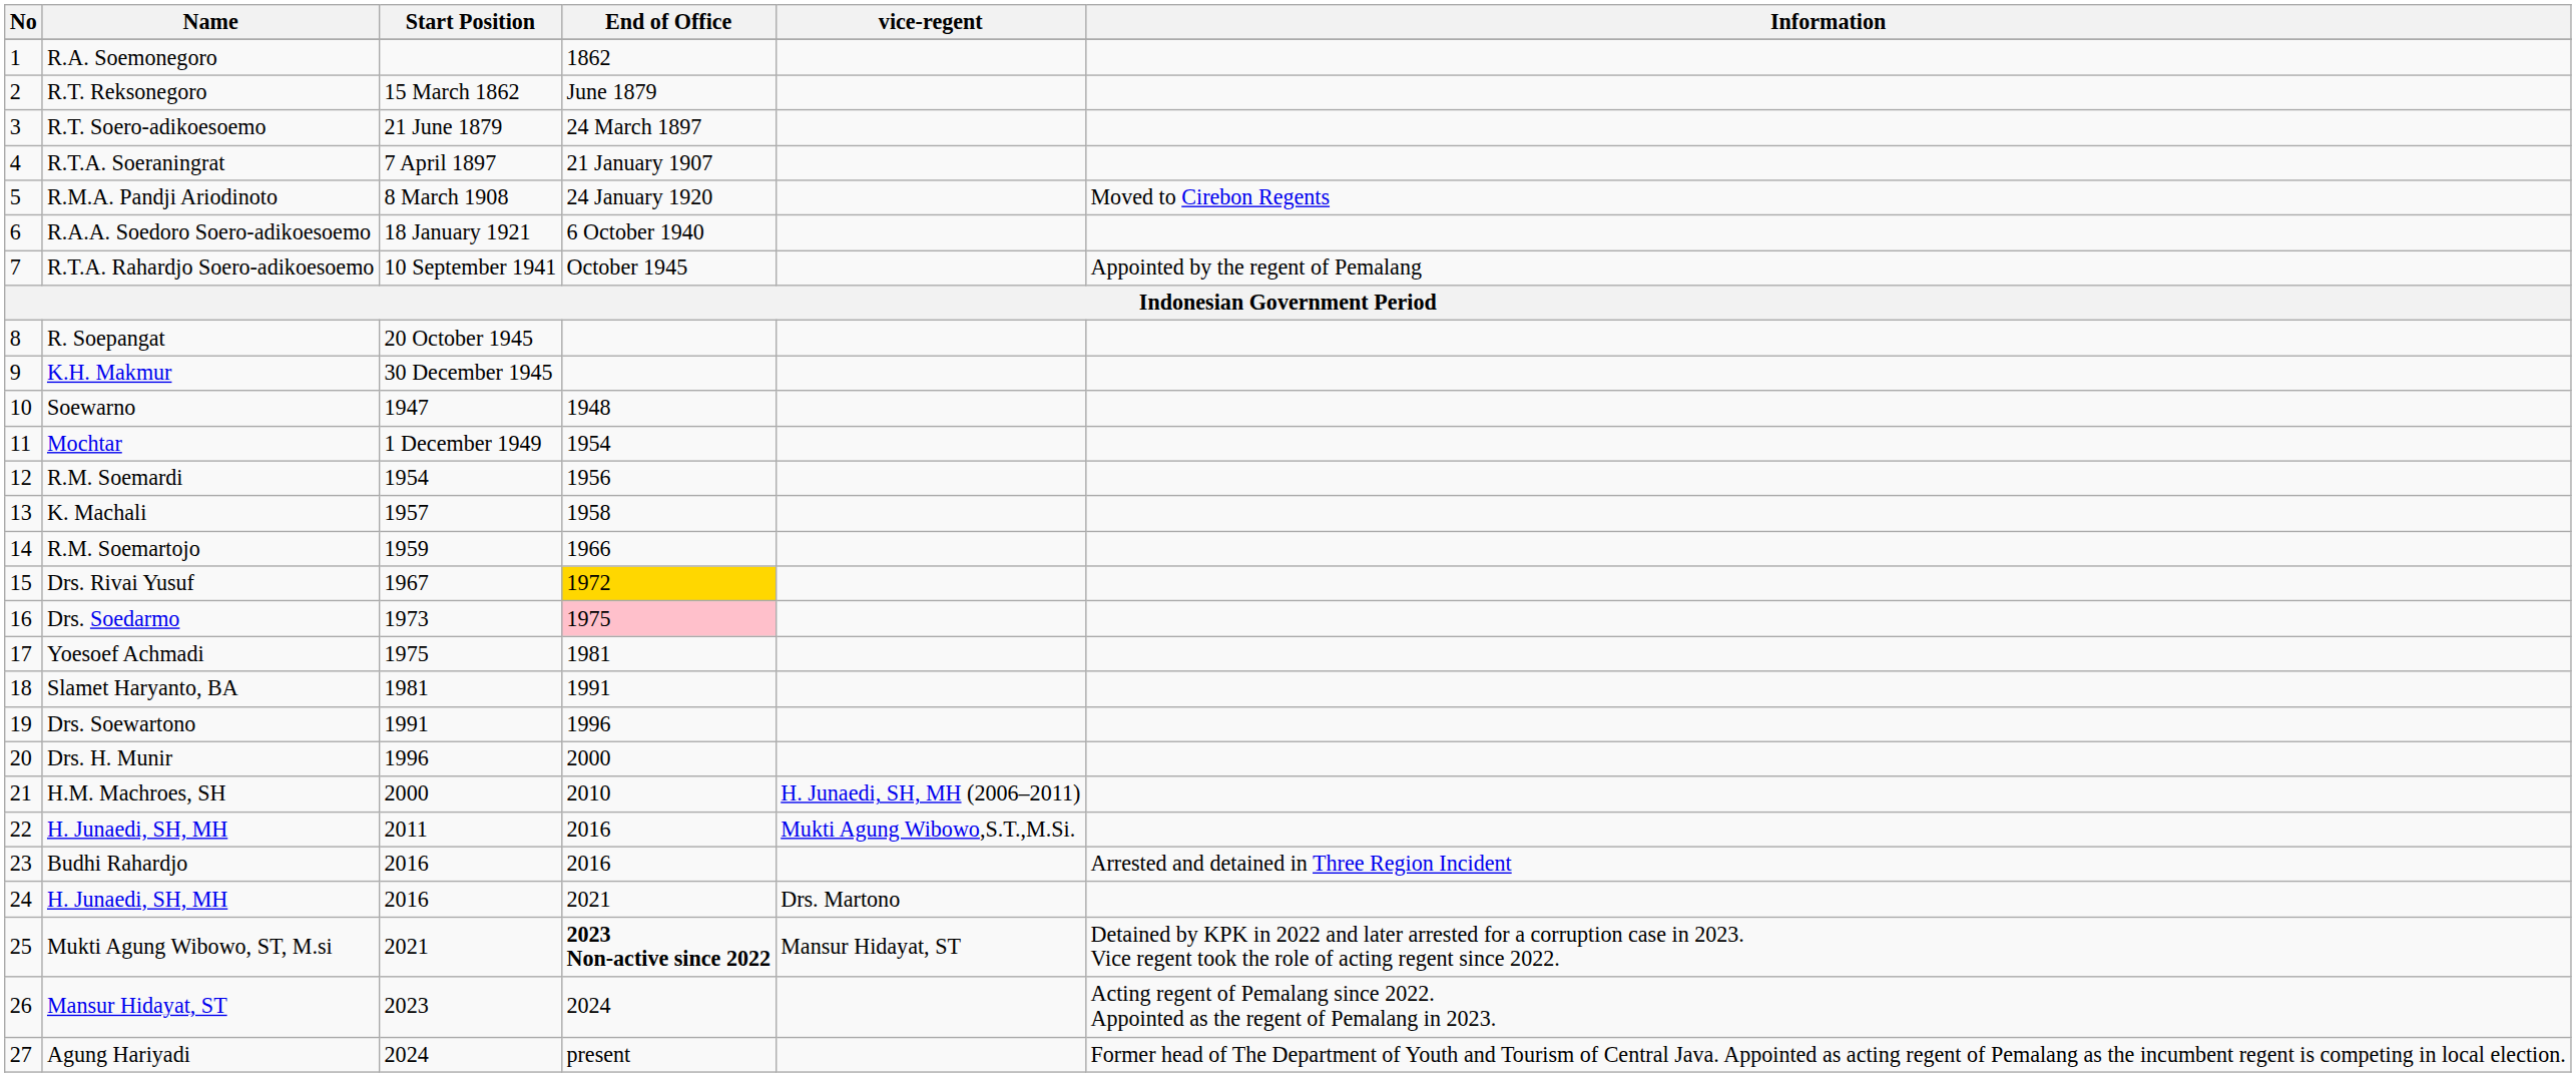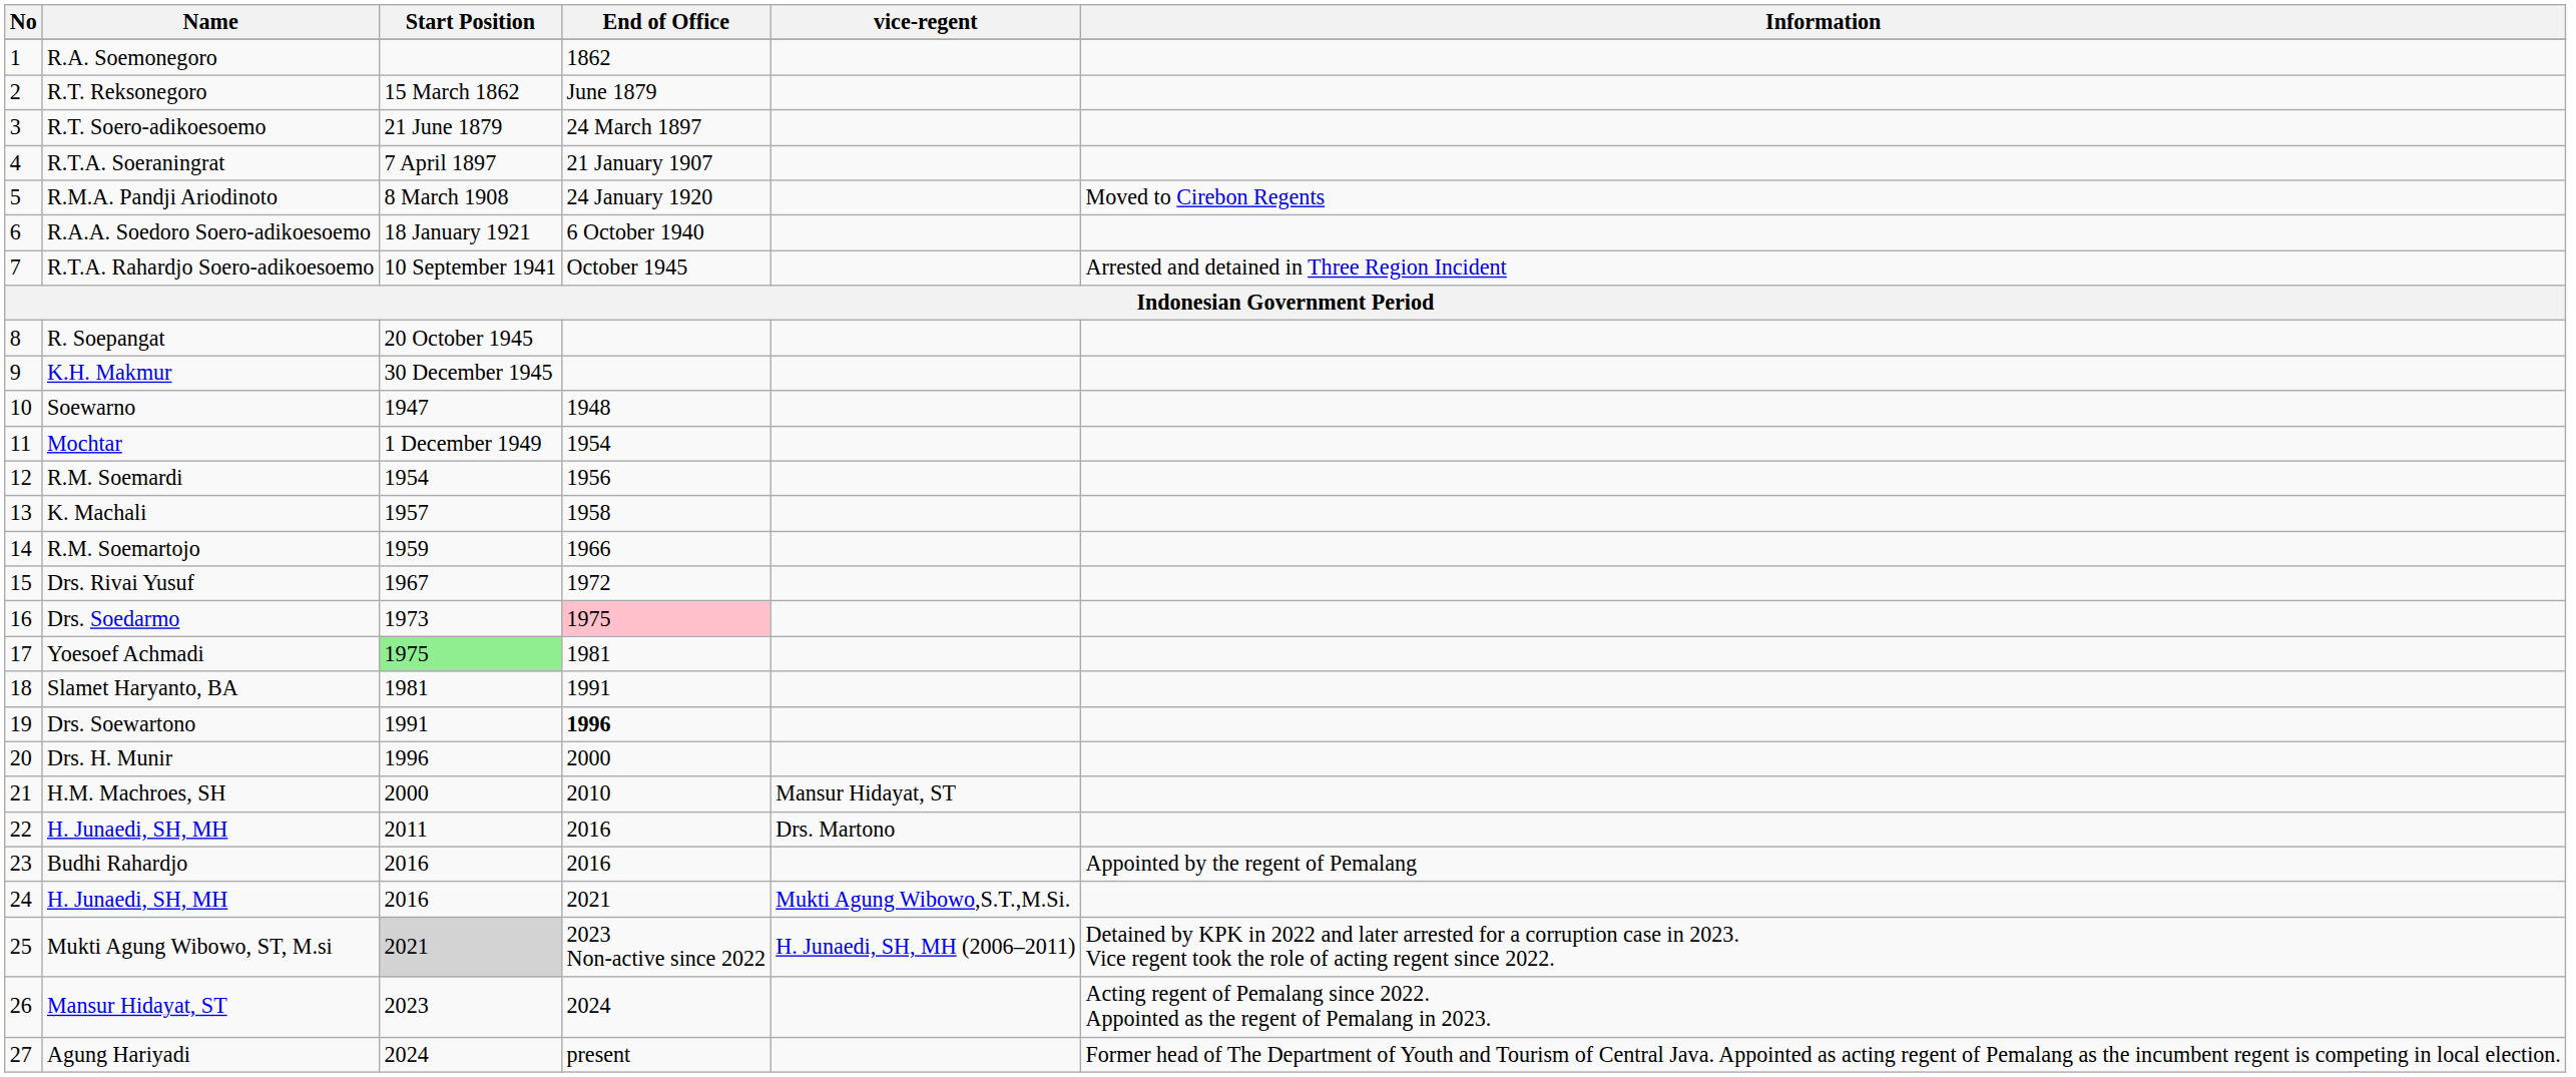R.T.A. Rahardjo Soero-adikoesoemo | Information: Appointed by the regent of Pemalang -> Arrested and detained in Three Region Incident
Drs. Rivai Yusuf | End of Office: gold background -> no background
Yoesoef Achmadi | Start Position: no background -> lightgreen background
Drs. Soewartono | End of Office: normal -> bold
H.M. Machroes, SH | vice-regent: H. Junaedi, SH, MH (2006–2011) -> Mansur Hidayat, ST
22 / H. Junaedi, SH, MH | vice-regent: Mukti Agung Wibowo,S.T.,M.Si. -> Drs. Martono
Budhi Rahardjo | Information: Arrested and detained in Three Region Incident -> Appointed by the regent of Pemalang
24 / H. Junaedi, SH, MH | vice-regent: Drs. Martono -> Mukti Agung Wibowo,S.T.,M.Si.
Mukti Agung Wibowo, ST, M.si | Start Position: no background -> lightgrey background
Mukti Agung Wibowo, ST, M.si | End of Office: bold -> normal
Mukti Agung Wibowo, ST, M.si | vice-regent: Mansur Hidayat, ST -> H. Junaedi, SH, MH (2006–2011)
